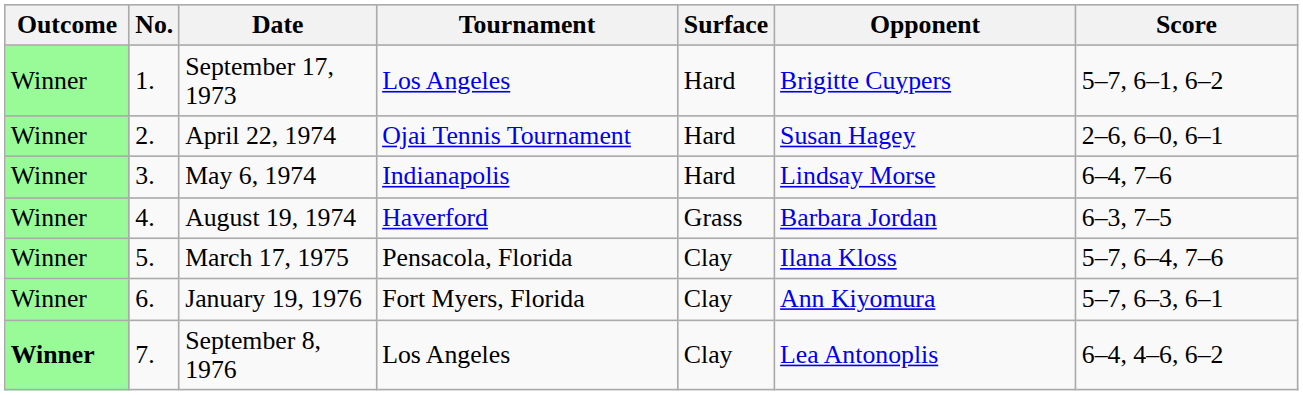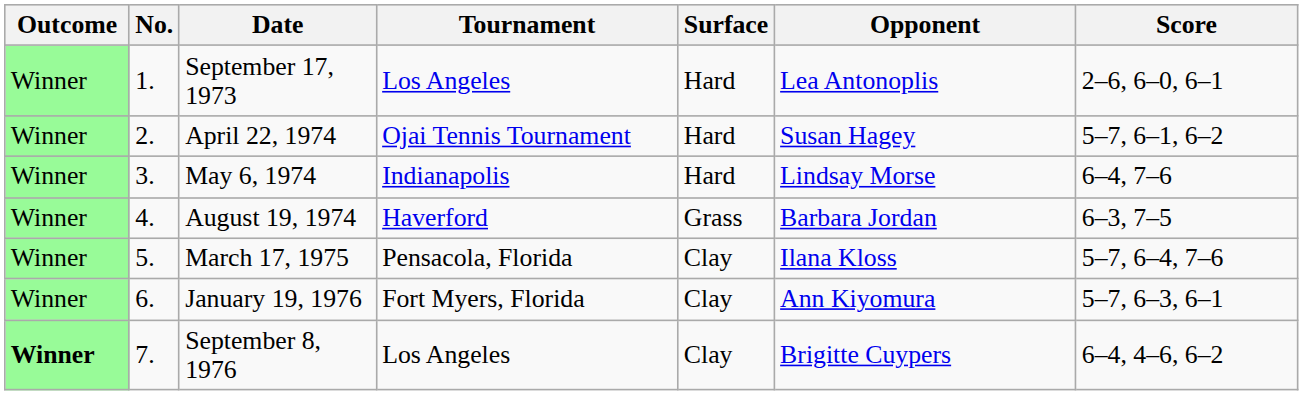September 17, 1973 | Opponent: Brigitte Cuypers -> Lea Antonoplis
September 17, 1973 | Score: 5–7, 6–1, 6–2 -> 2–6, 6–0, 6–1
April 22, 1974 | Score: 2–6, 6–0, 6–1 -> 5–7, 6–1, 6–2
September 8, 1976 | Opponent: Lea Antonoplis -> Brigitte Cuypers
